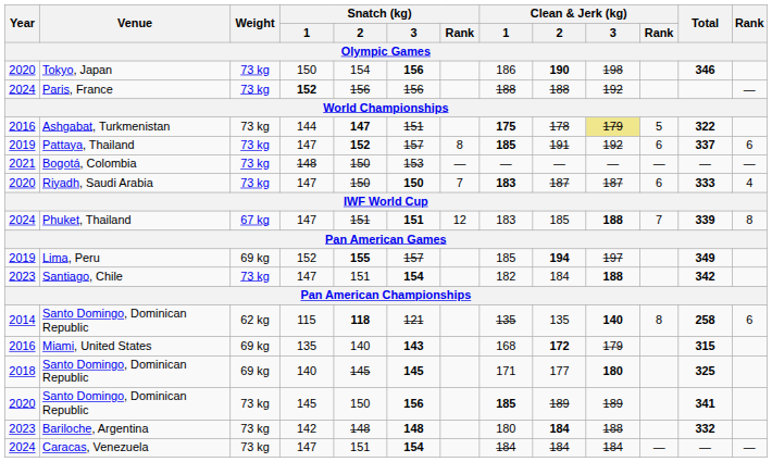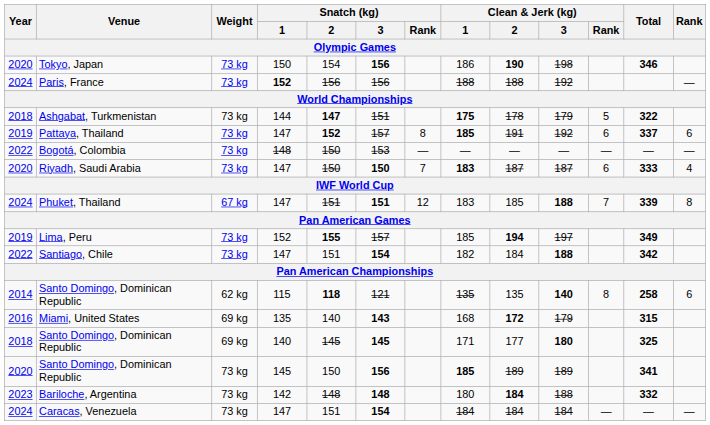Ashgabat, Turkmenistan | Year: 2016 -> 2018
Ashgabat, Turkmenistan | Clean & Jerk (kg) / 3: khaki background -> no background
Bogotá, Colombia | Year: 2021 -> 2022
Lima, Peru | Weight: 69 kg -> 73 kg
Santiago, Chile | Year: 2023 -> 2022
